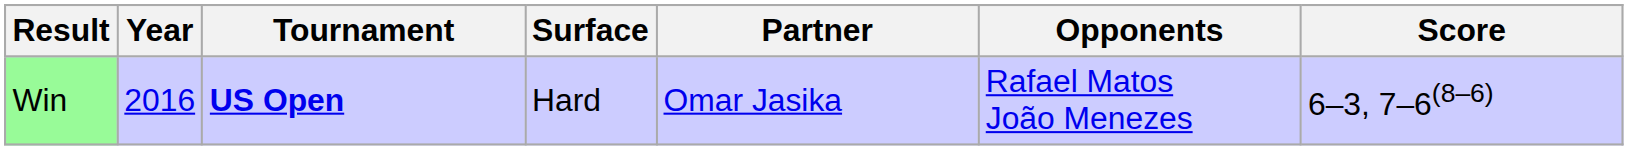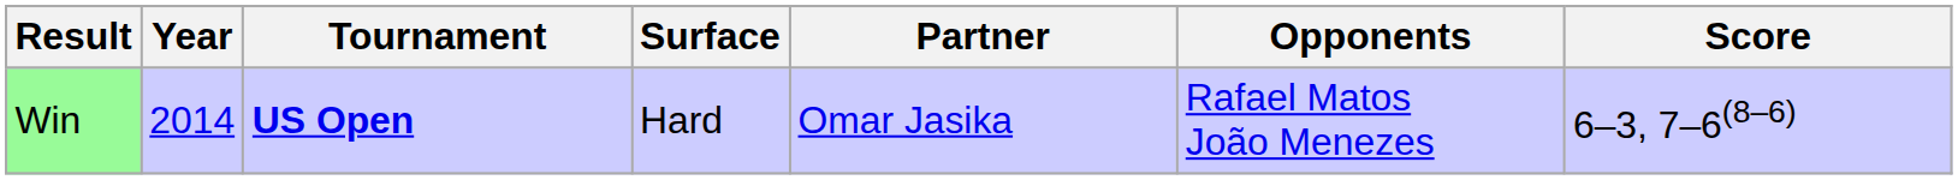Win | Year: 2016 -> 2014
